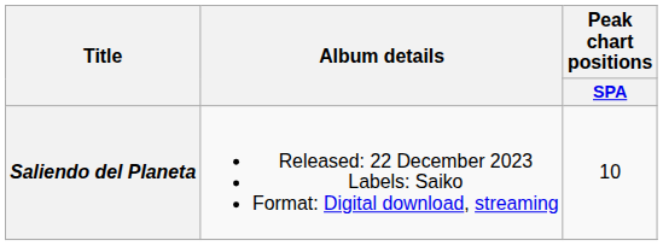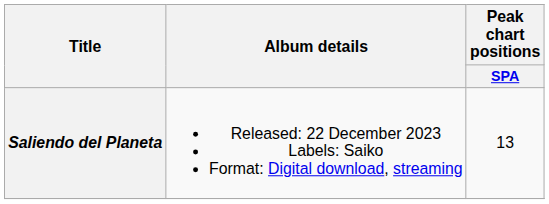Saliendo del Planeta | Peak chart positions / SPA: 10 -> 13
